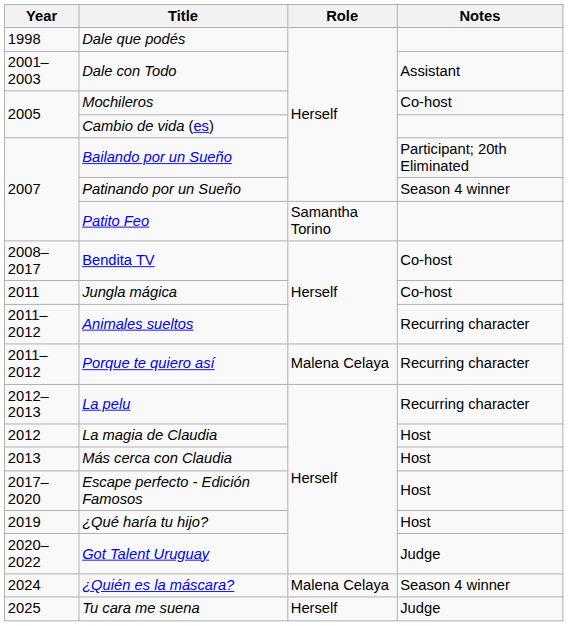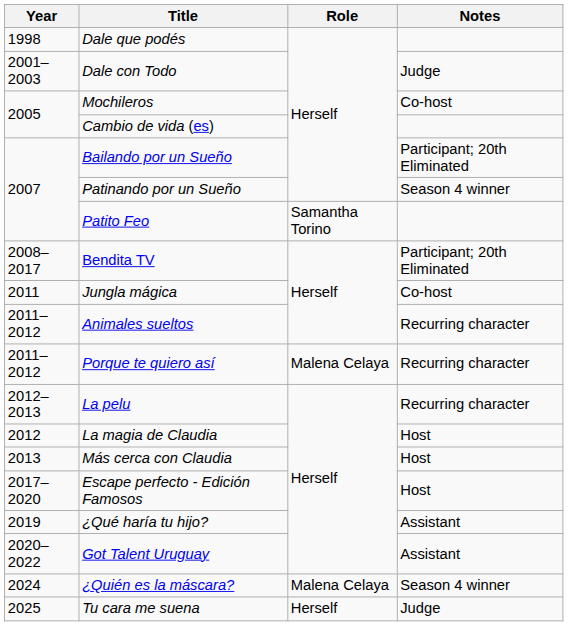Dale con Todo | Notes: Assistant -> Judge
Bendita TV | Notes: Co-host -> Participant; 20th Eliminated
¿Qué haría tu hijo? | Notes: Host -> Assistant
Got Talent Uruguay | Notes: Judge -> Assistant
